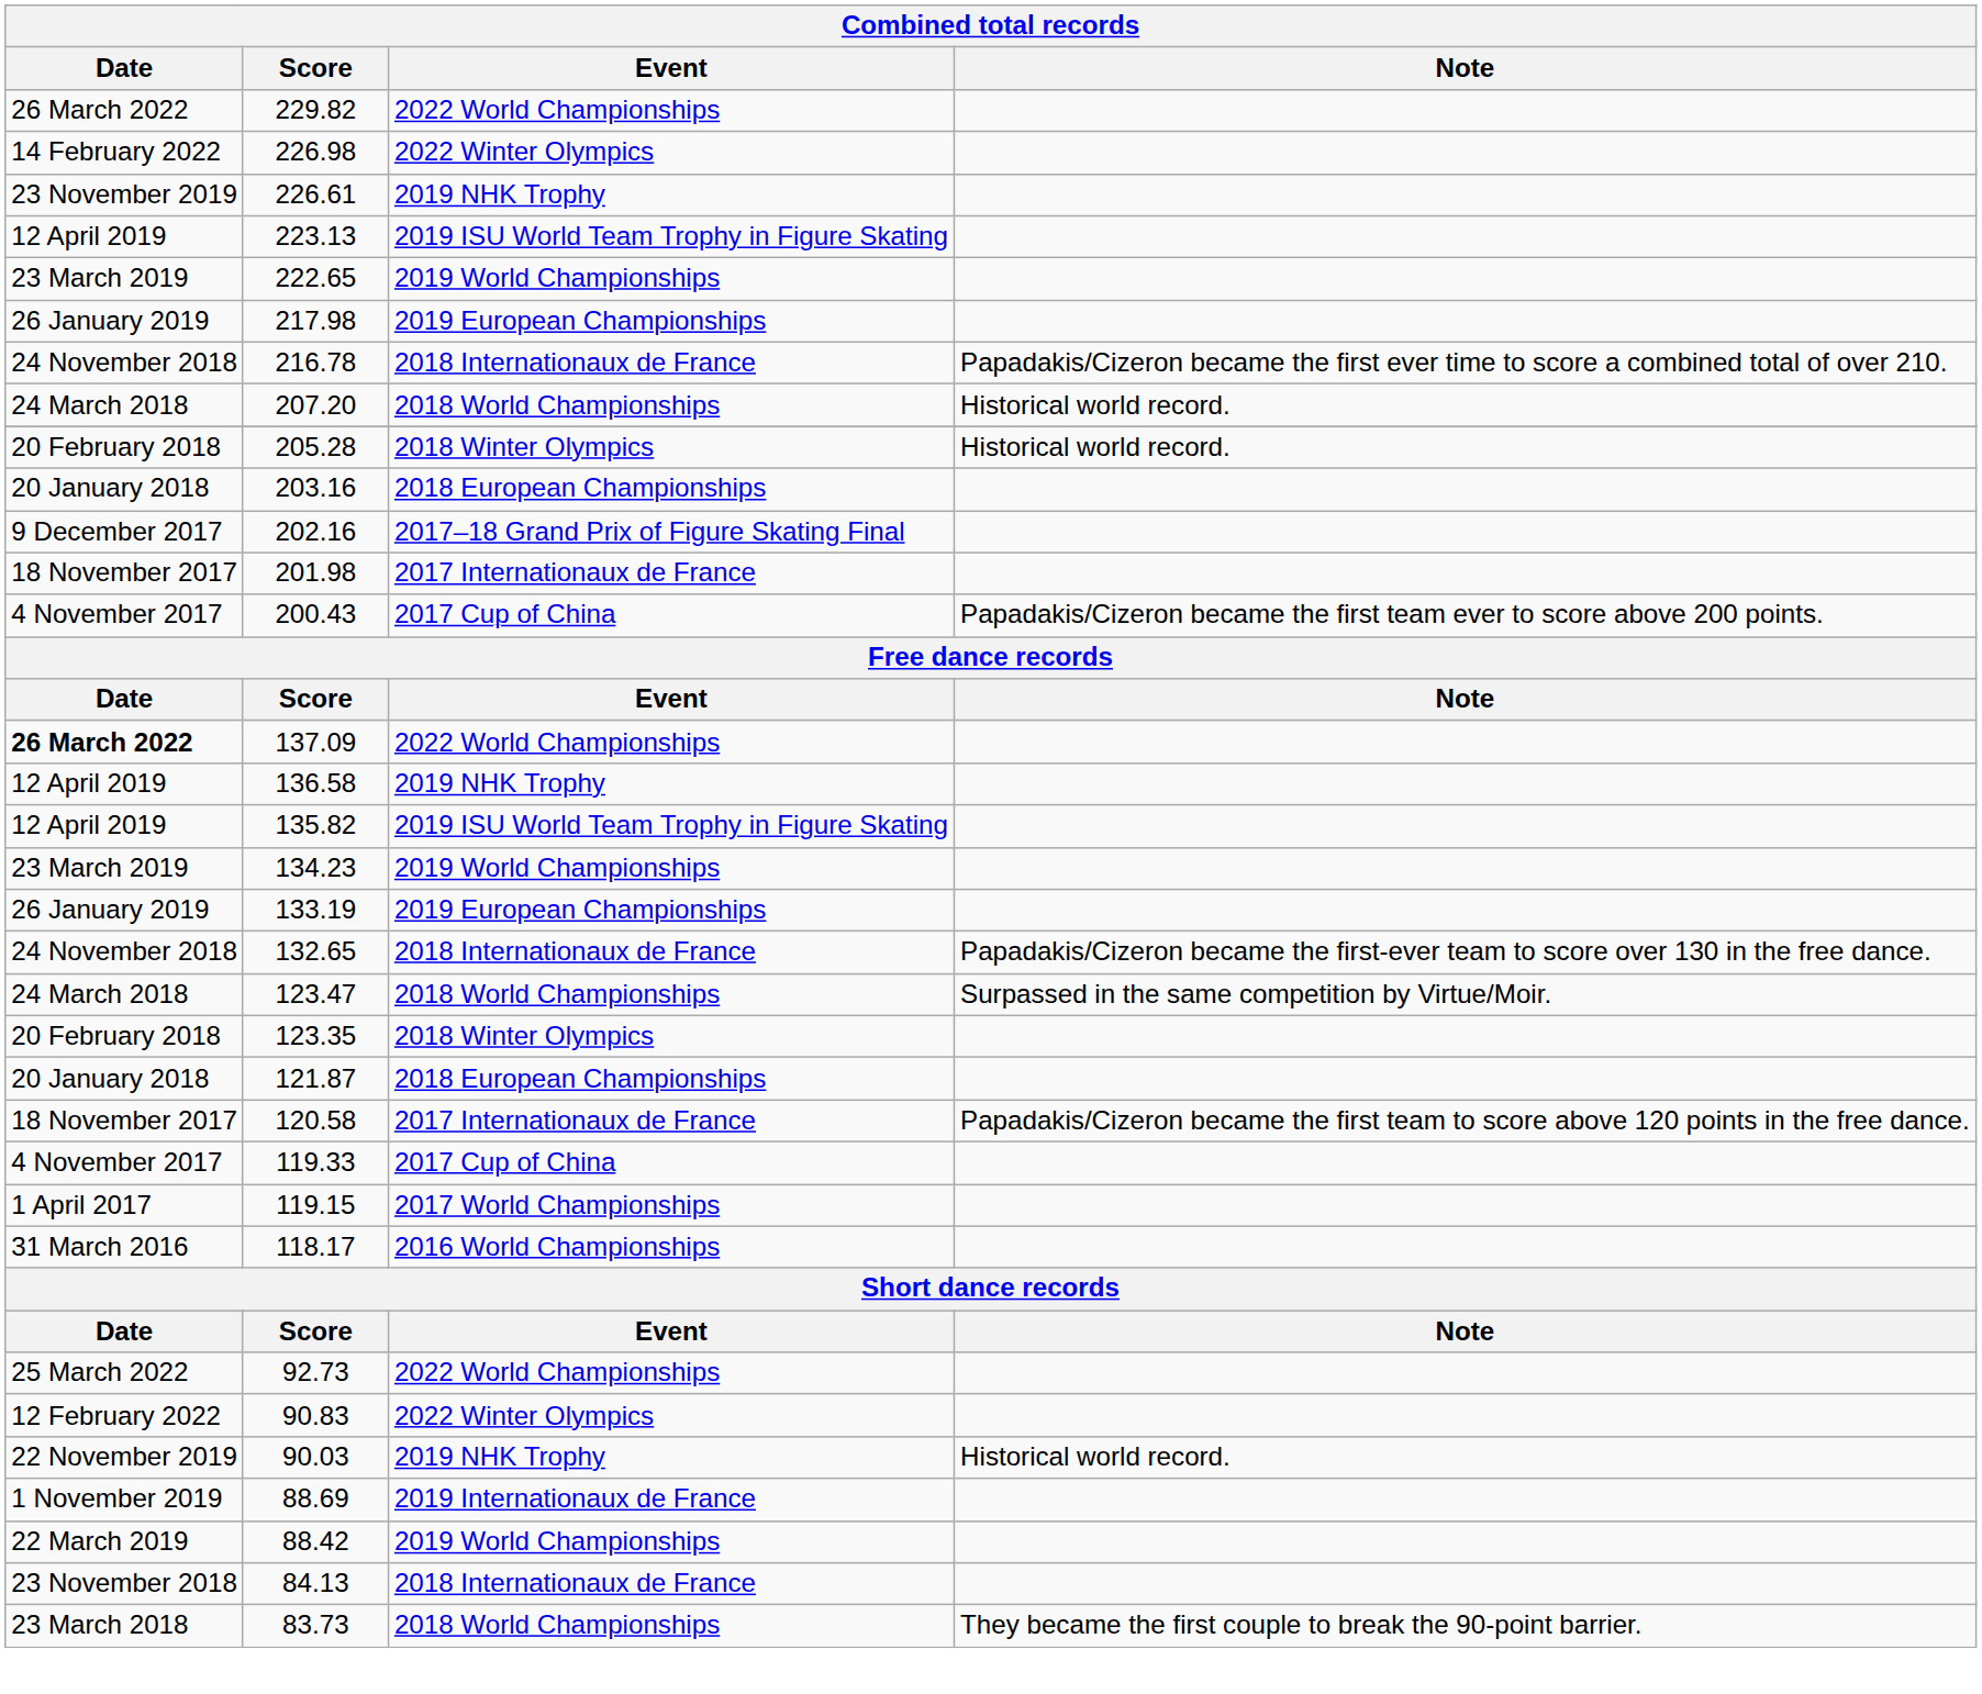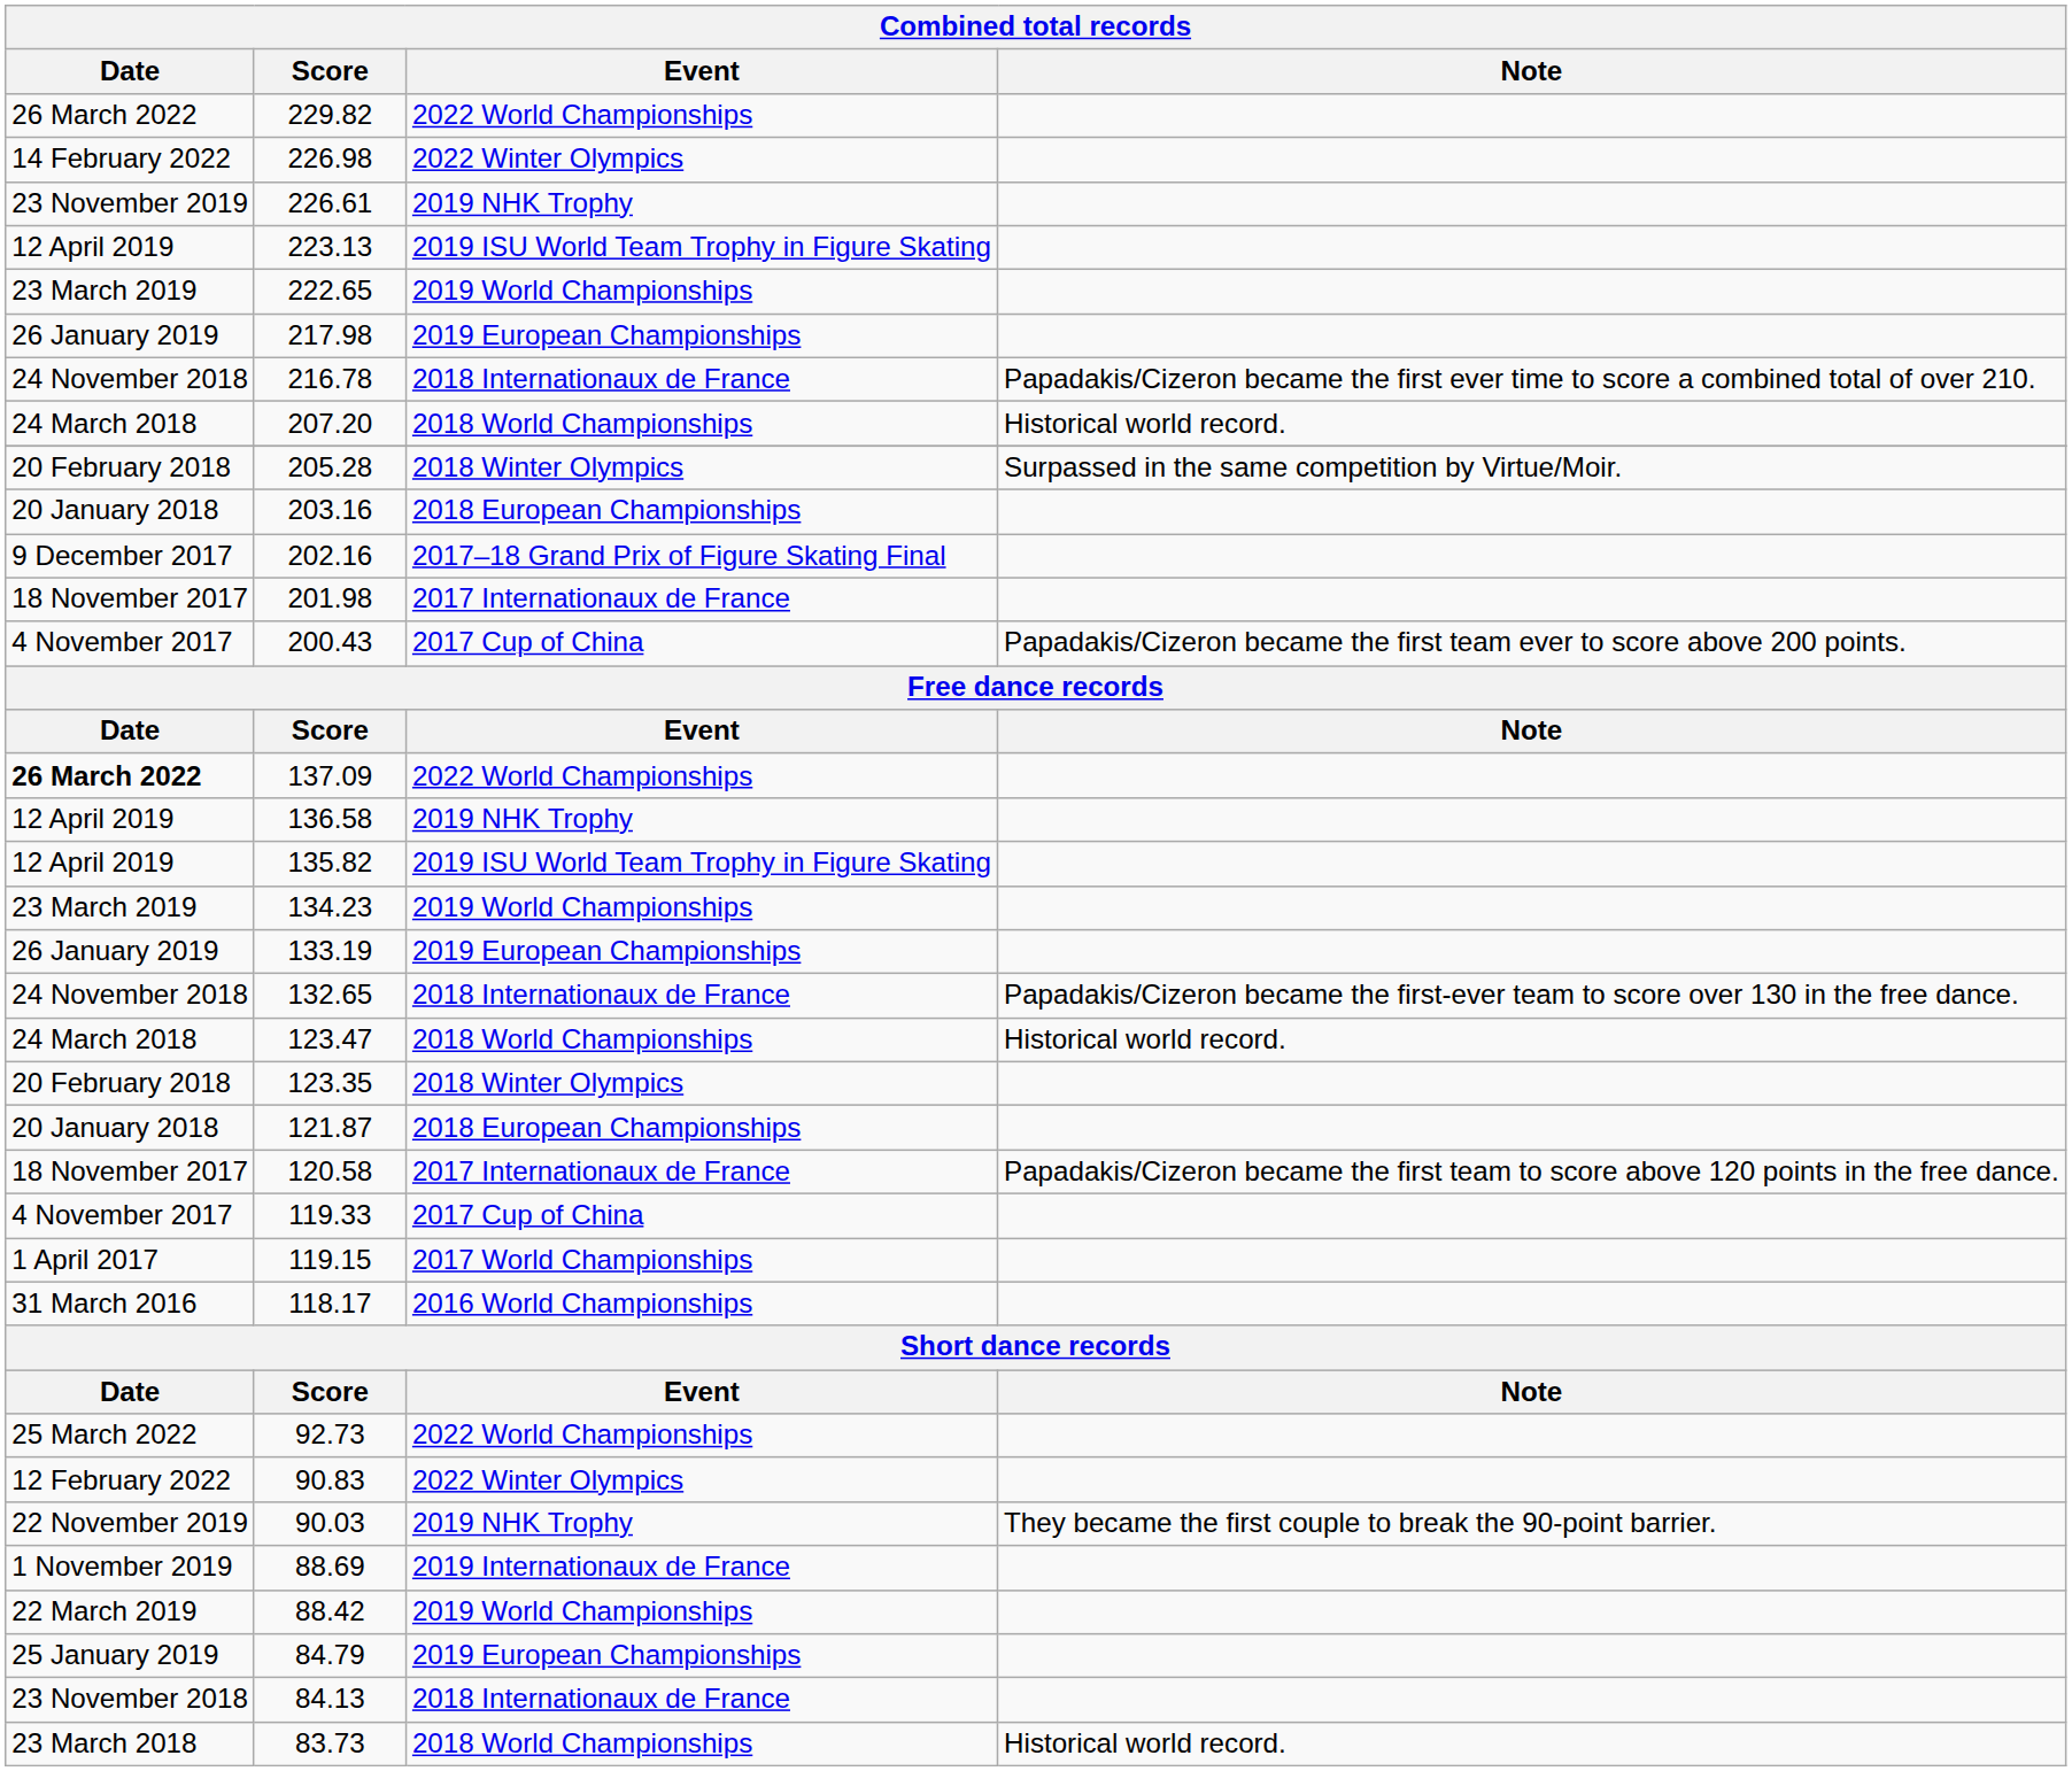205.28 | Note: Historical world record. -> Surpassed in the same competition by Virtue/Moir.
123.47 | Note: Surpassed in the same competition by Virtue/Moir. -> Historical world record.
90.03 | Note: Historical world record. -> They became the first couple to break the 90-point barrier.
+ row: 25 January 2019 | 84.79 | 2019 European Championships
83.73 | Note: They became the first couple to break the 90-point barrier. -> Historical world record.
